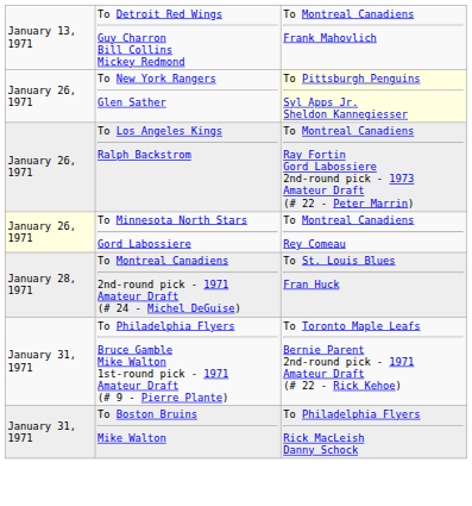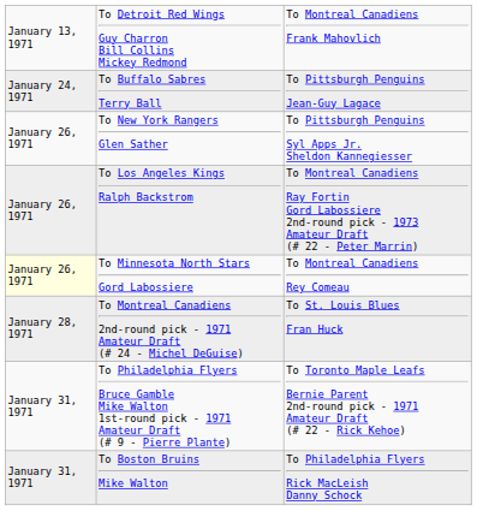+ row: January 24, 1971 | To Buffalo Sabres Terry Ball | To Pittsburgh Penguins Jean-Guy Lagace
To New York Rangers Glen Sather | column 3: lightyellow background -> no background
